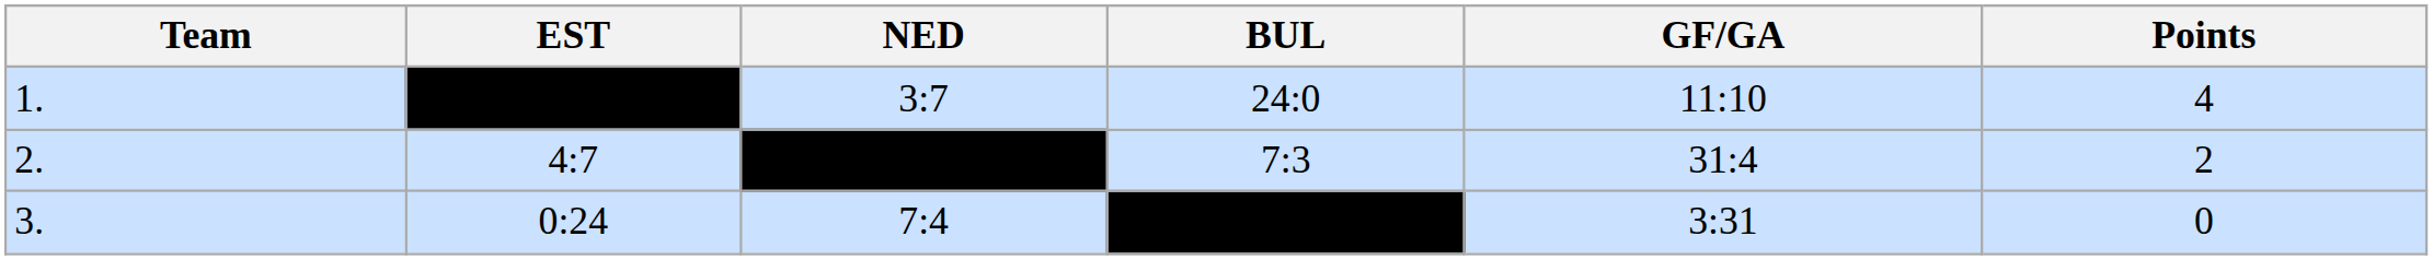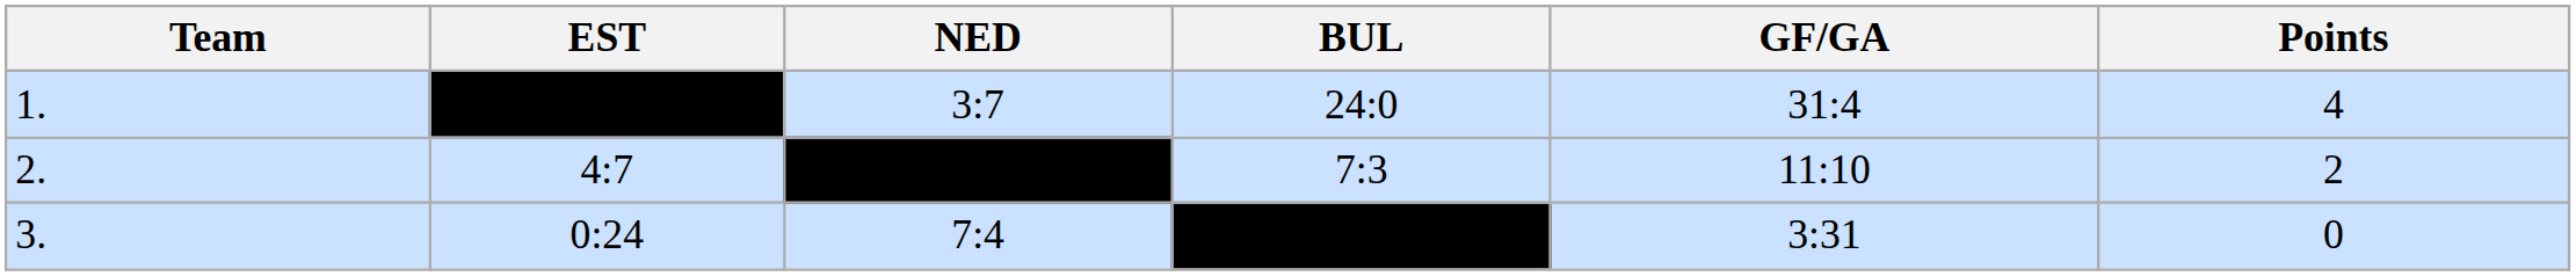1. | GF/GA: 11:10 -> 31:4
2. | GF/GA: 31:4 -> 11:10
